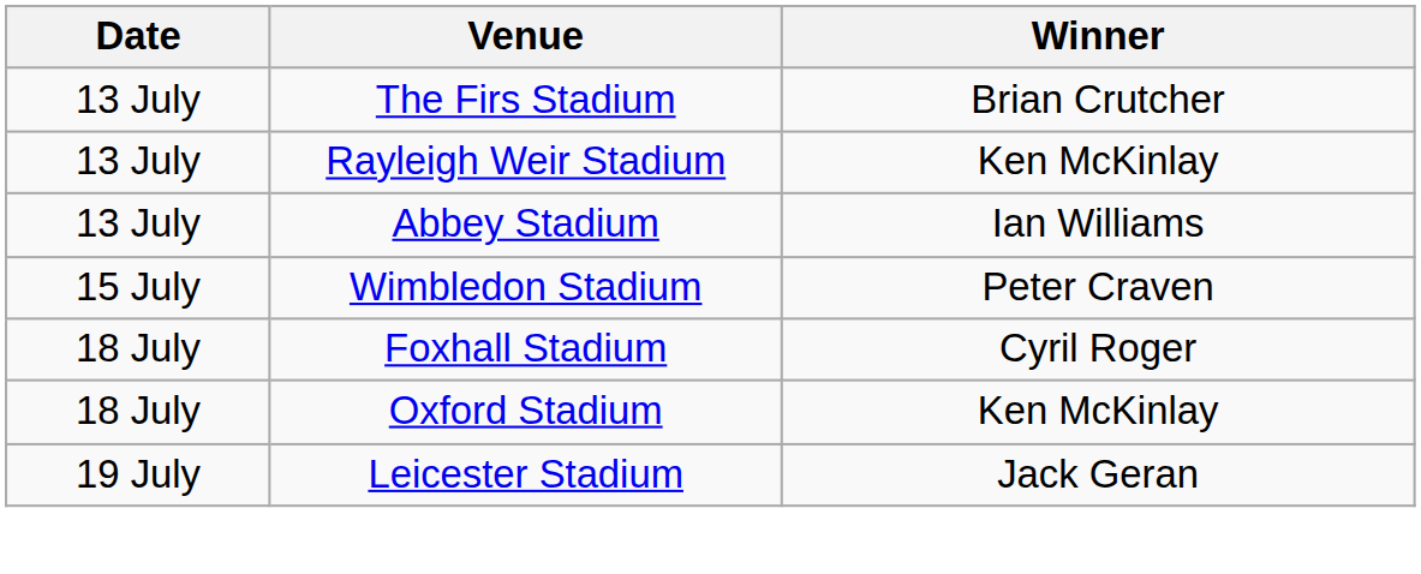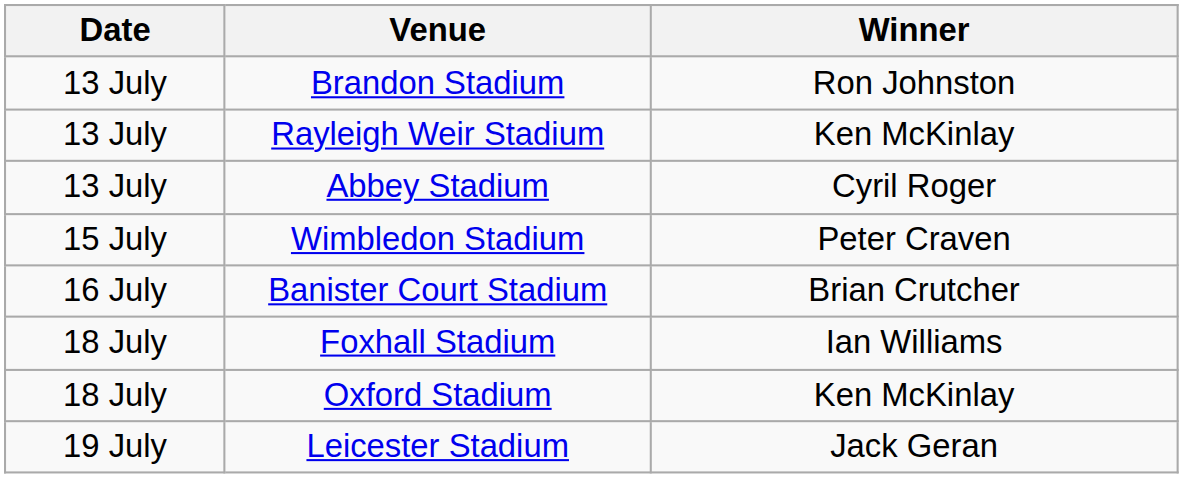+ row: 13 July | Brandon Stadium | Ron Johnston
- row: 13 July | The Firs Stadium | Brian Crutcher
Abbey Stadium | Winner: Ian Williams -> Cyril Roger
+ row: 16 July | Banister Court Stadium | Brian Crutcher
Foxhall Stadium | Winner: Cyril Roger -> Ian Williams
